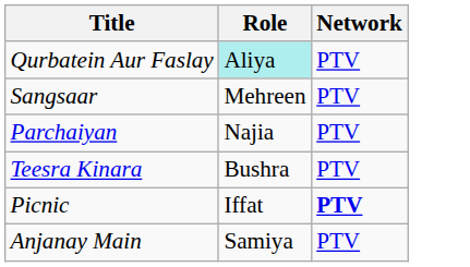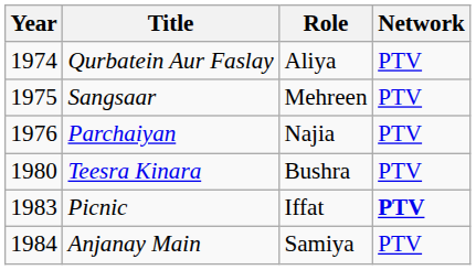+ column: Year | 1974 | 1975 | 1976 | 1980 | 1983 | 1984
Qurbatein Aur Faslay | Role: paleturquoise background -> no background
